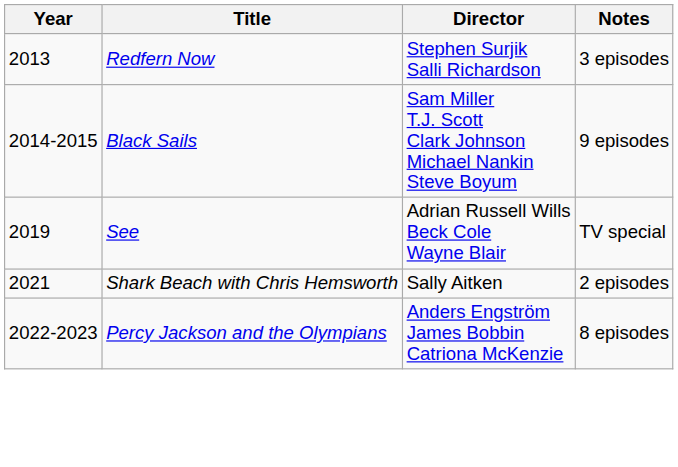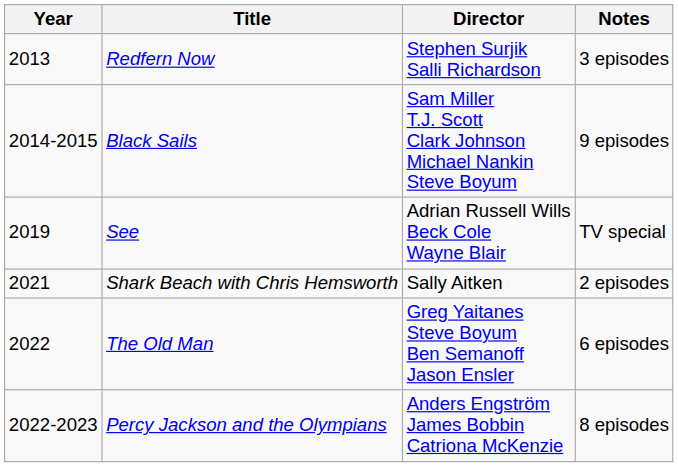+ row: 2022 | The Old Man | Greg Yaitanes Steve Boyum Ben Semanoff Jason Ensler | 6 episodes
